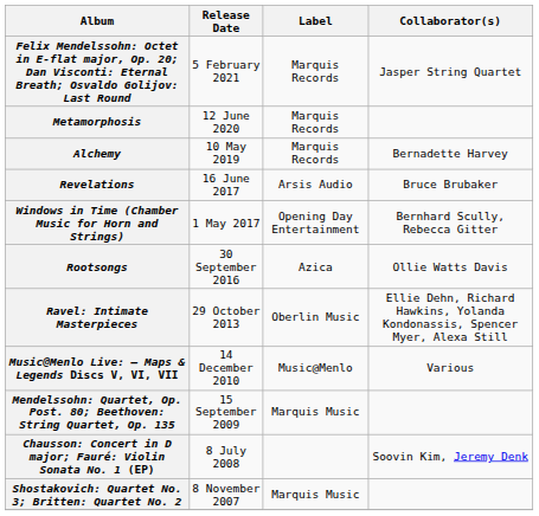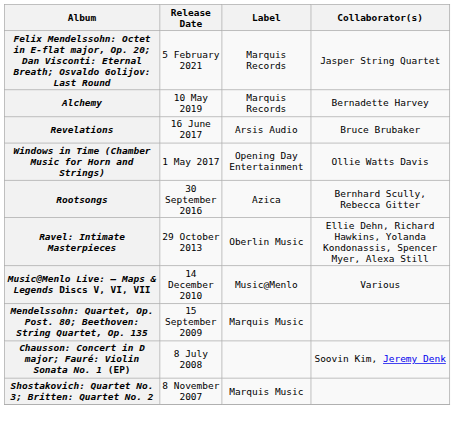- row: Metamorphosis | 12 June 2020 | Marquis Records
Windows in Time (Chamber Music for Horn and Strings) | Collaborator(s): Bernhard Scully, Rebecca Gitter -> Ollie Watts Davis
Rootsongs | Collaborator(s): Ollie Watts Davis -> Bernhard Scully, Rebecca Gitter
